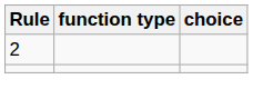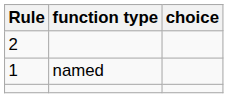+ row: 1 | named
